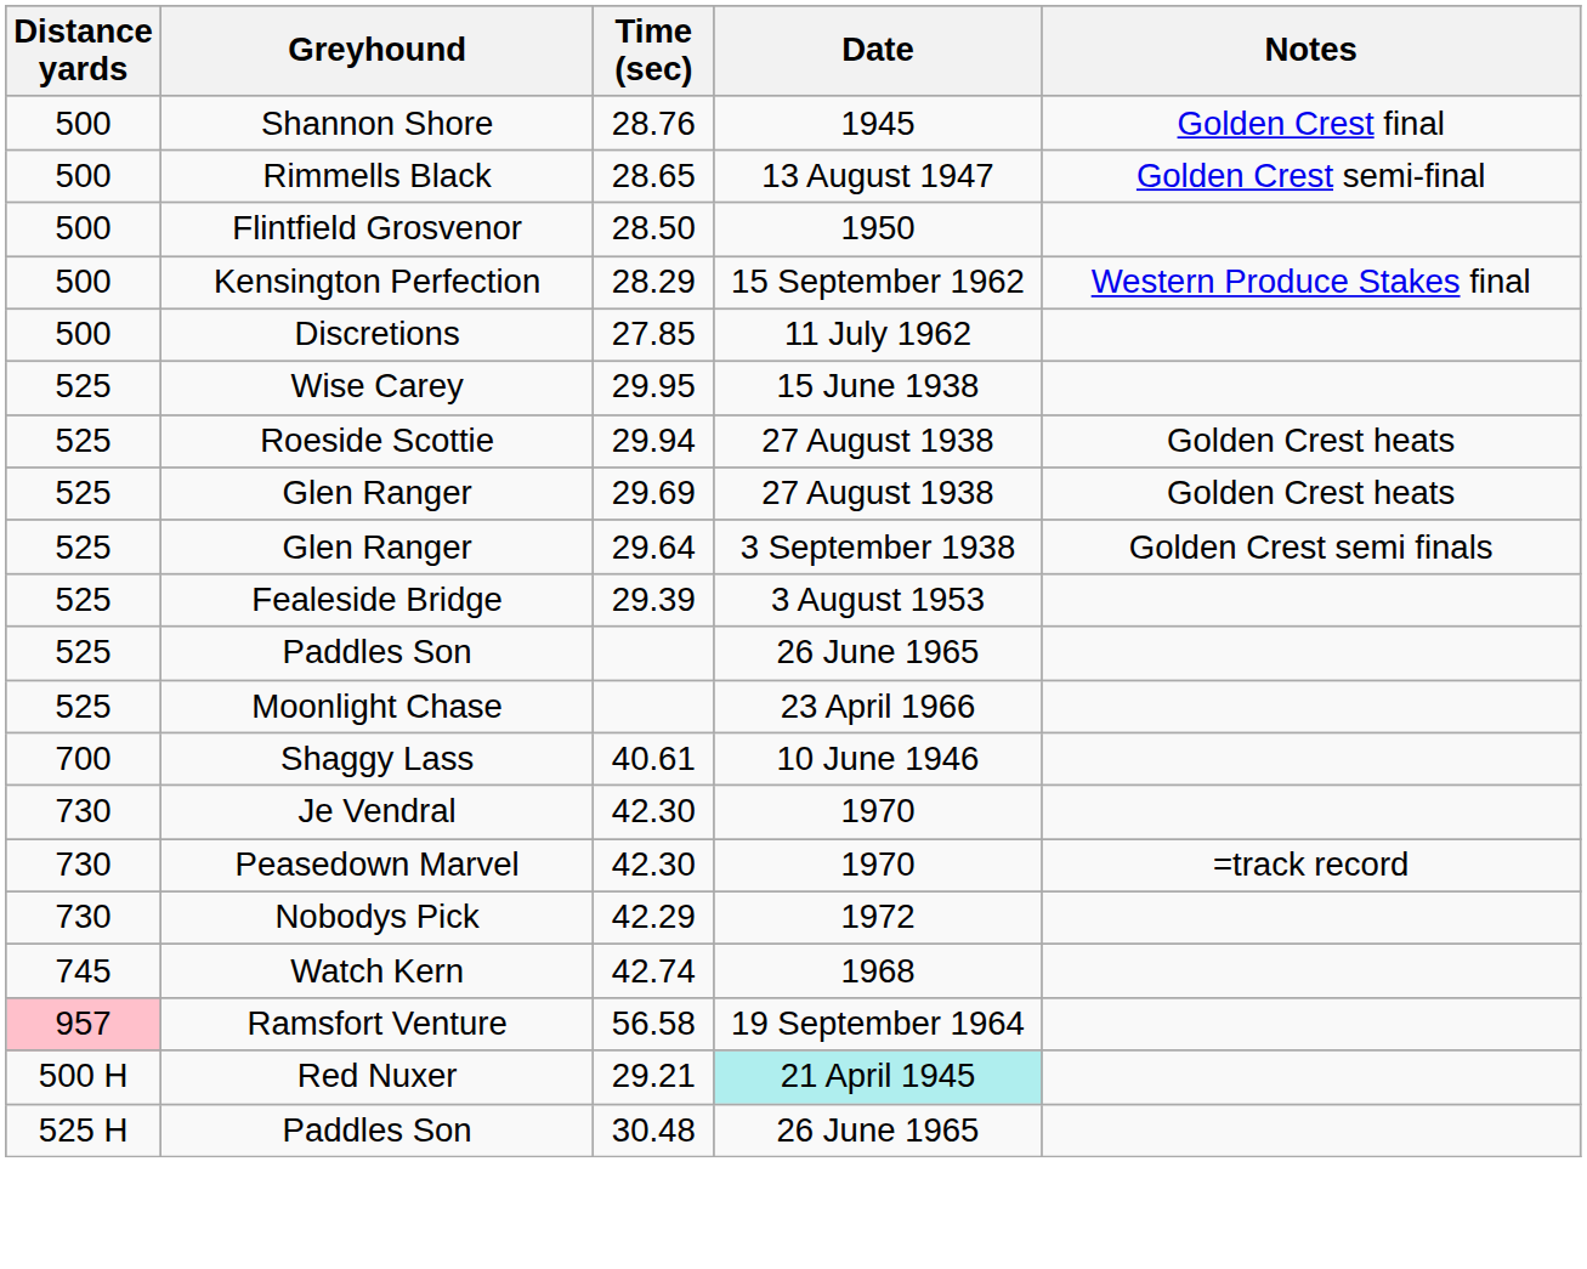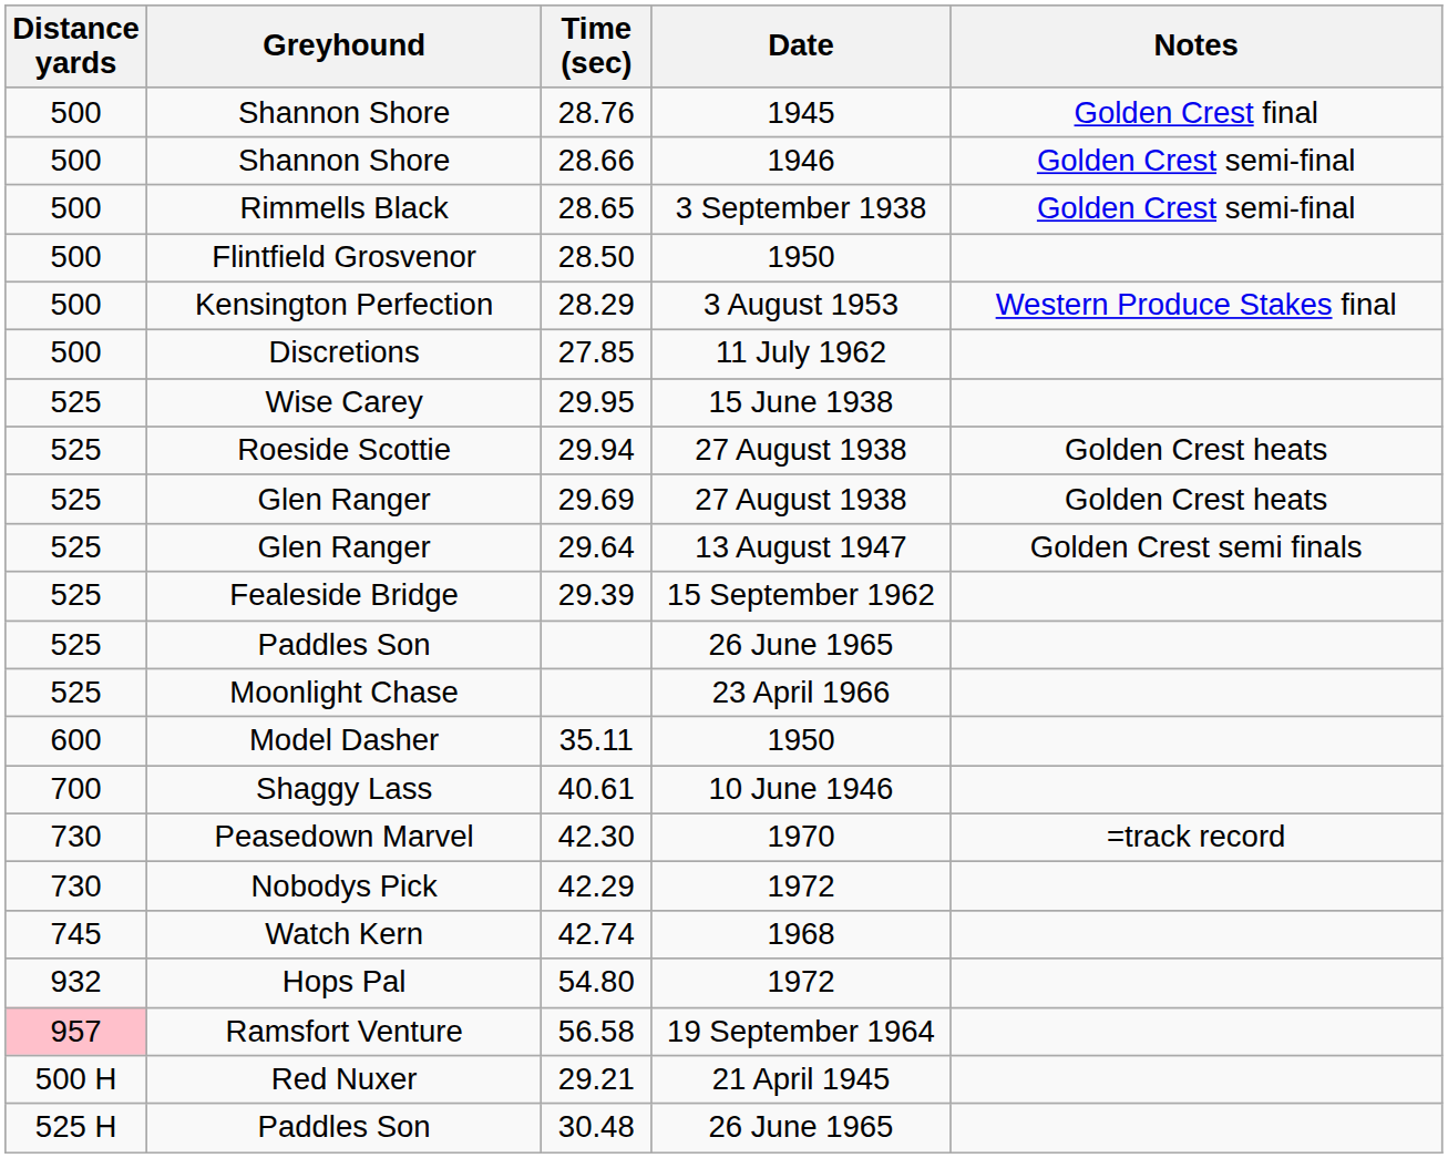+ row: 500 | Shannon Shore | 28.66 | 1946 | Golden Crest semi-final
28.65 | Date: 13 August 1947 -> 3 September 1938
28.29 | Date: 15 September 1962 -> 3 August 1953
29.64 | Date: 3 September 1938 -> 13 August 1947
29.39 | Date: 3 August 1953 -> 15 September 1962
+ row: 600 | Model Dasher | 35.11 | 1950
- row: 730 | Je Vendral | 42.30 | 1970
+ row: 932 | Hops Pal | 54.80 | 1972
29.21 | Date: paleturquoise background -> no background
